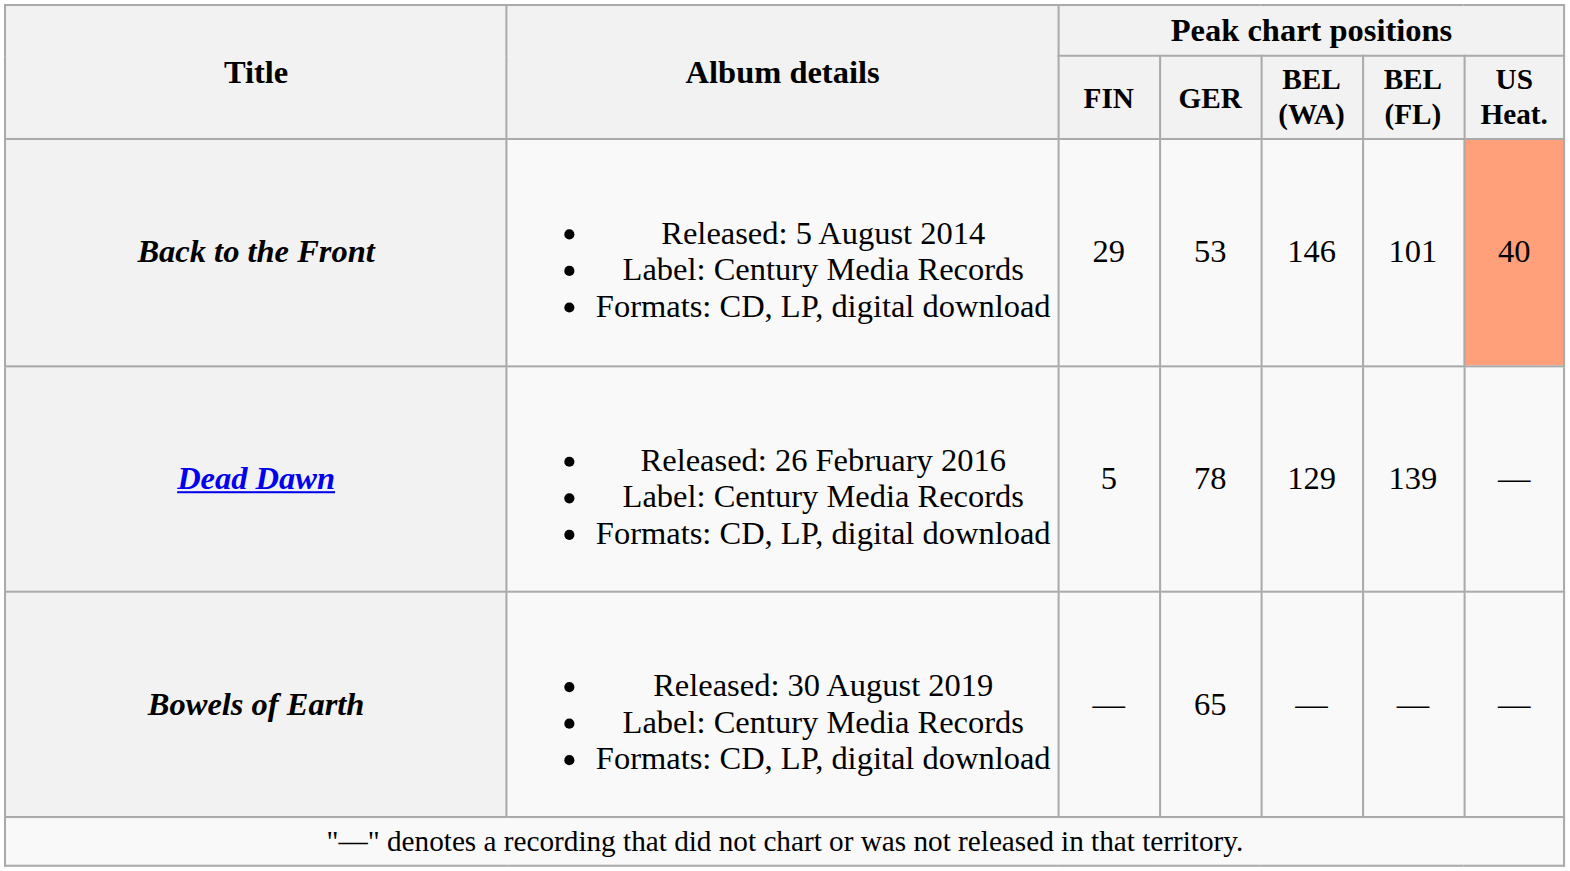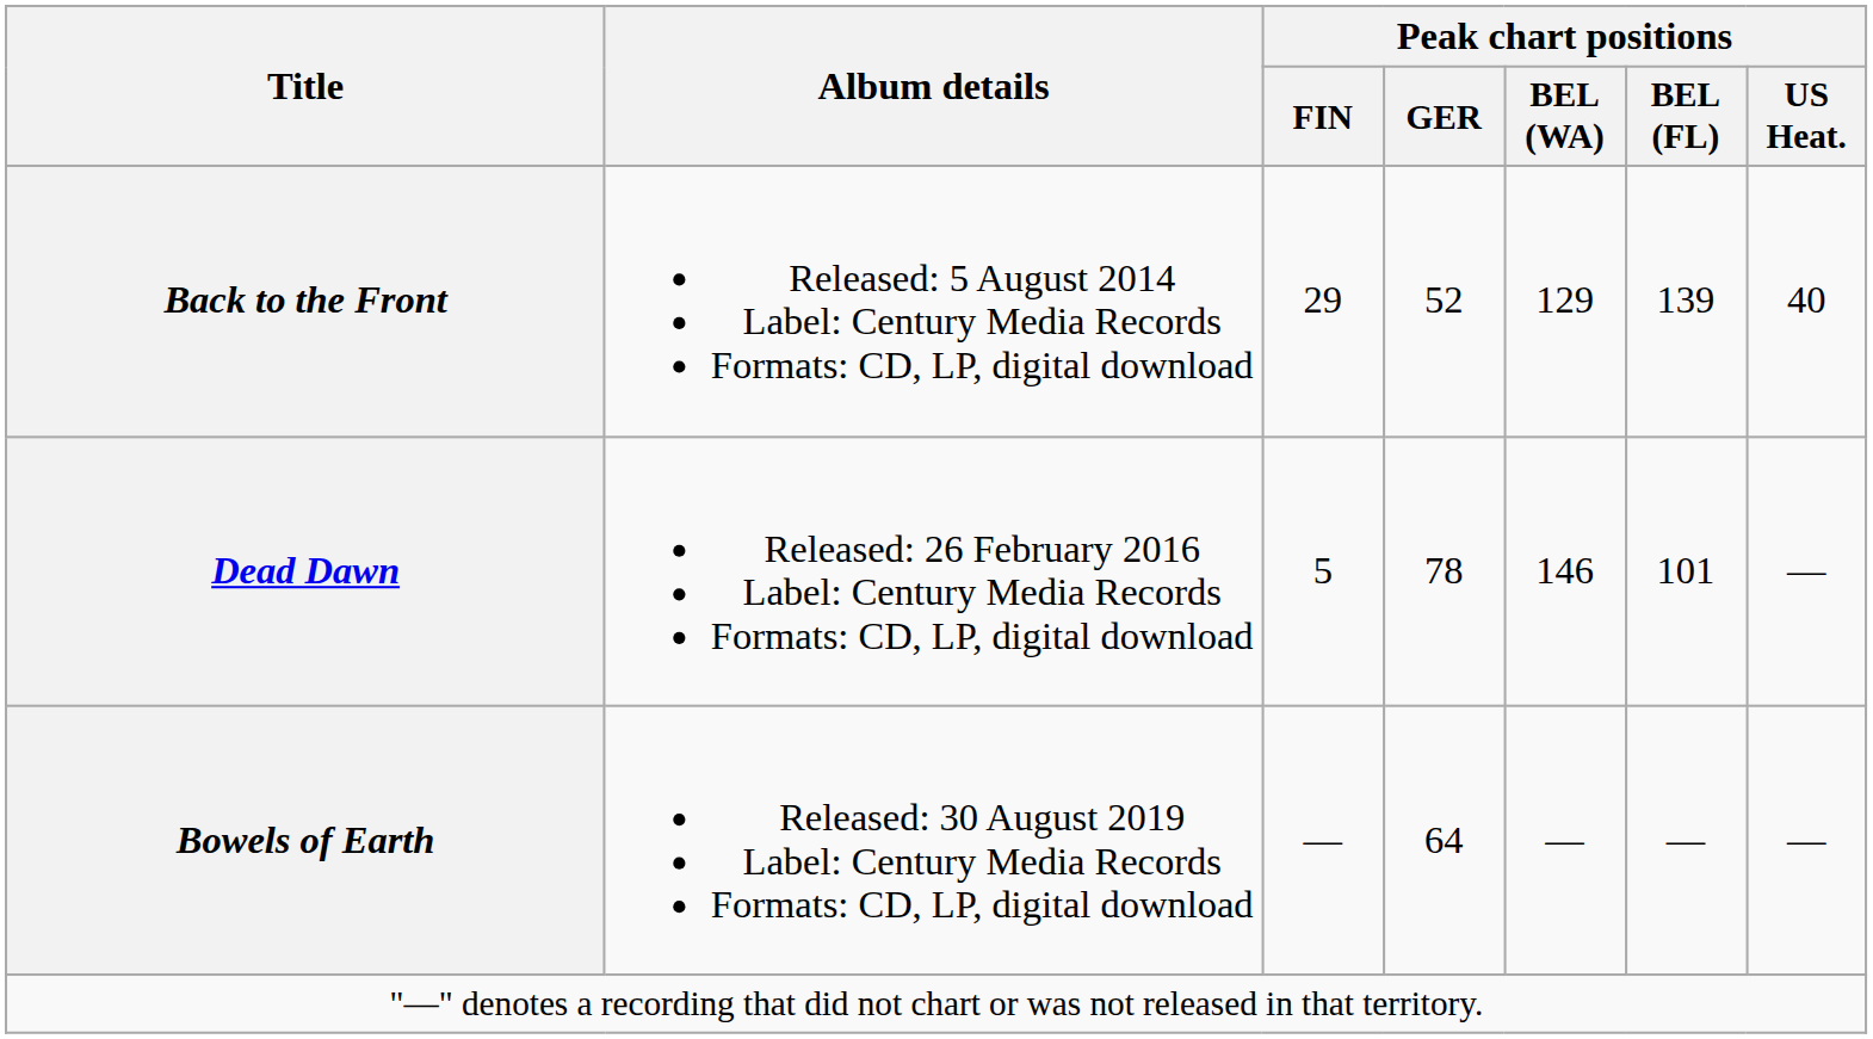Back to the Front | Peak chart positions / GER: 53 -> 52
Back to the Front | Peak chart positions / BEL (WA): 146 -> 129
Back to the Front | Peak chart positions / BEL (FL): 101 -> 139
Back to the Front | Peak chart positions / US Heat.: lightsalmon background -> no background
Dead Dawn | Peak chart positions / BEL (WA): 129 -> 146
Dead Dawn | Peak chart positions / BEL (FL): 139 -> 101
Bowels of Earth | Peak chart positions / GER: 65 -> 64
